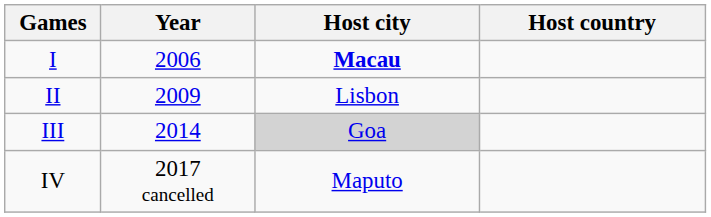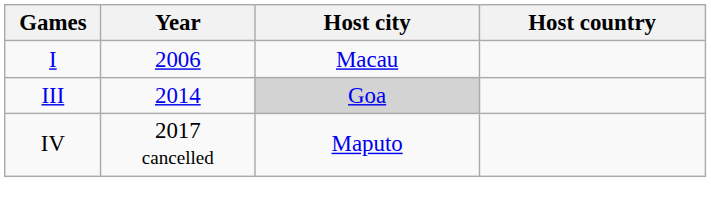I | Host city: bold -> normal
- row: II | 2009 | Lisbon
